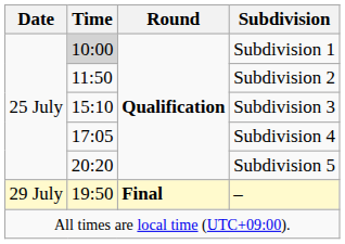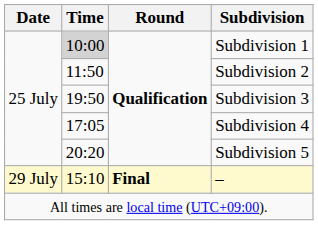Subdivision 3 | Time: 15:10 -> 19:50
– | Time: 19:50 -> 15:10
